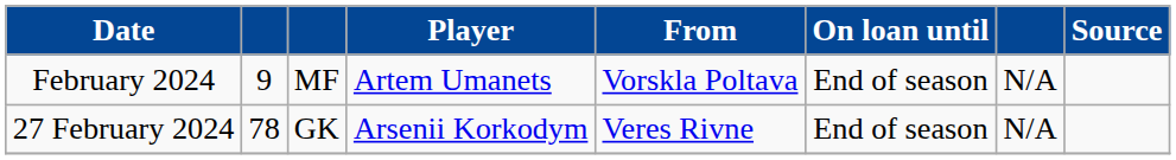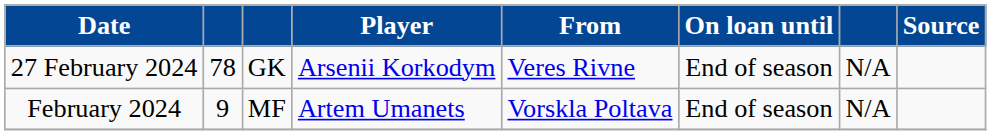rows swapped: February 2024 <-> 27 February 2024
